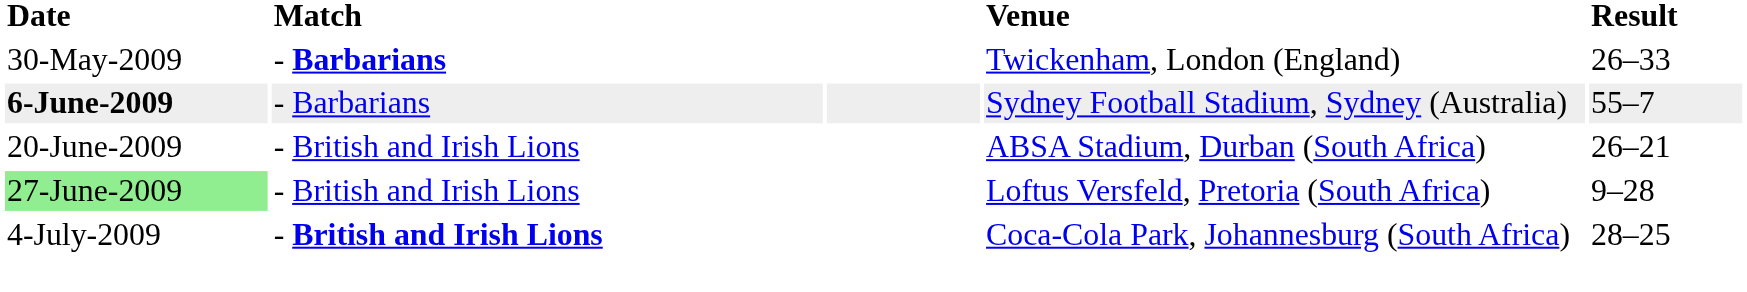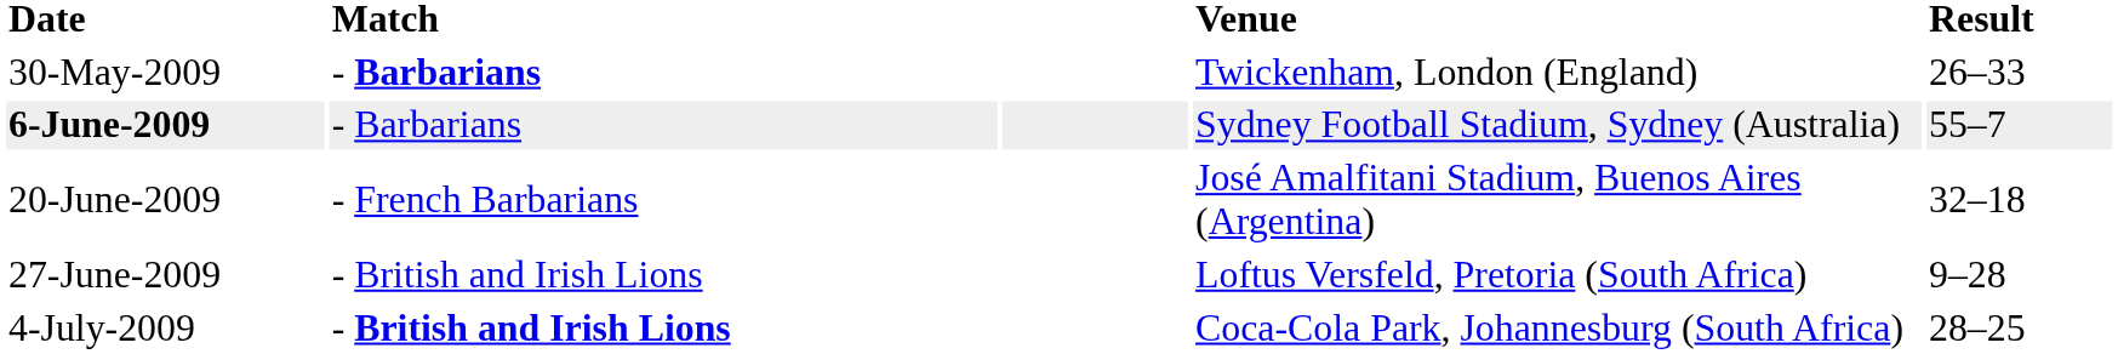+ row: 20-June-2009 | - French Barbarians | José Amalfitani Stadium, Buenos Aires (Argentina) | 32–18
- row: 20-June-2009 | - British and Irish Lions | ABSA Stadium, Durban (South Africa) | 26–21
Loftus Versfeld, Pretoria (South Africa) | Date: lightgreen background -> no background
